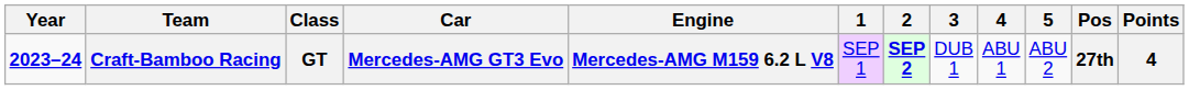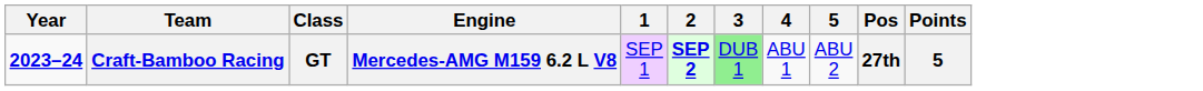- column: Car | Mercedes-AMG GT3 Evo
Craft-Bamboo Racing | 3: no background -> lightgreen background
Craft-Bamboo Racing | Points: 4 -> 5
